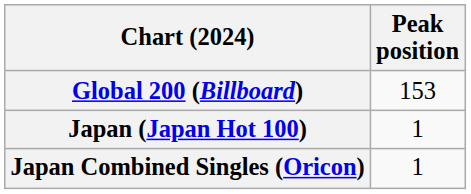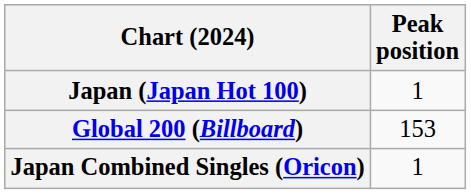rows swapped: Global 200 (Billboard) <-> Japan (Japan Hot 100)
